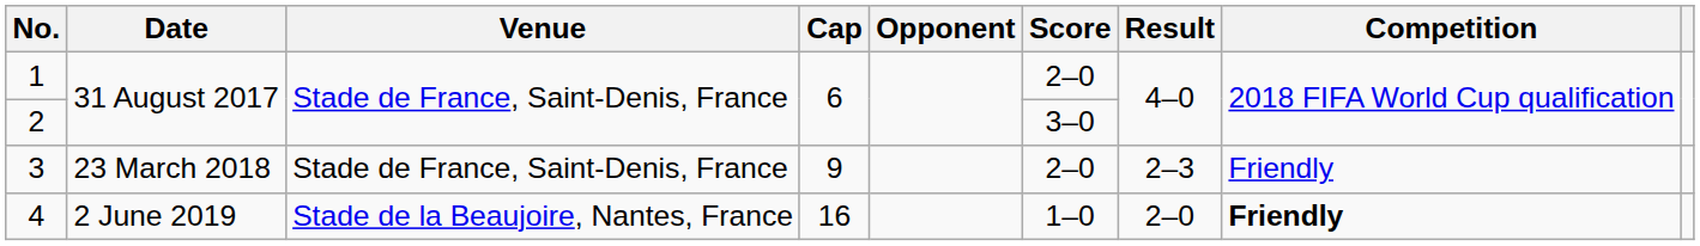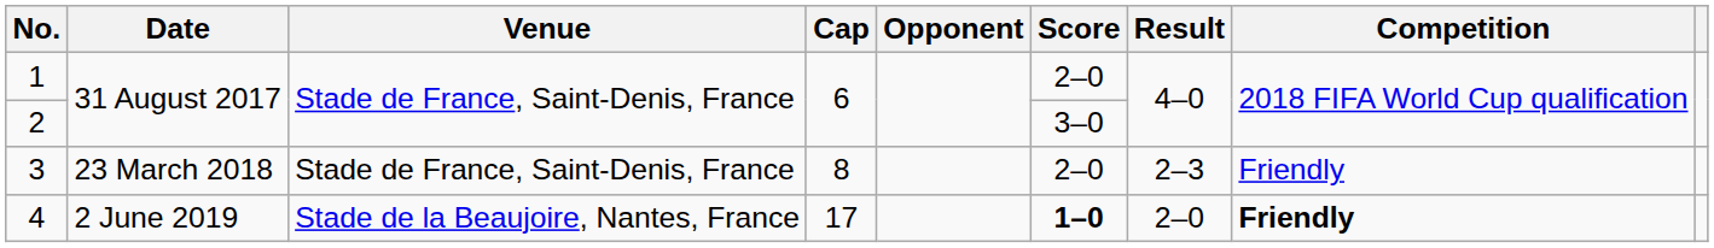3 | Cap: 9 -> 8
4 | Cap: 16 -> 17
4 | Score: normal -> bold
